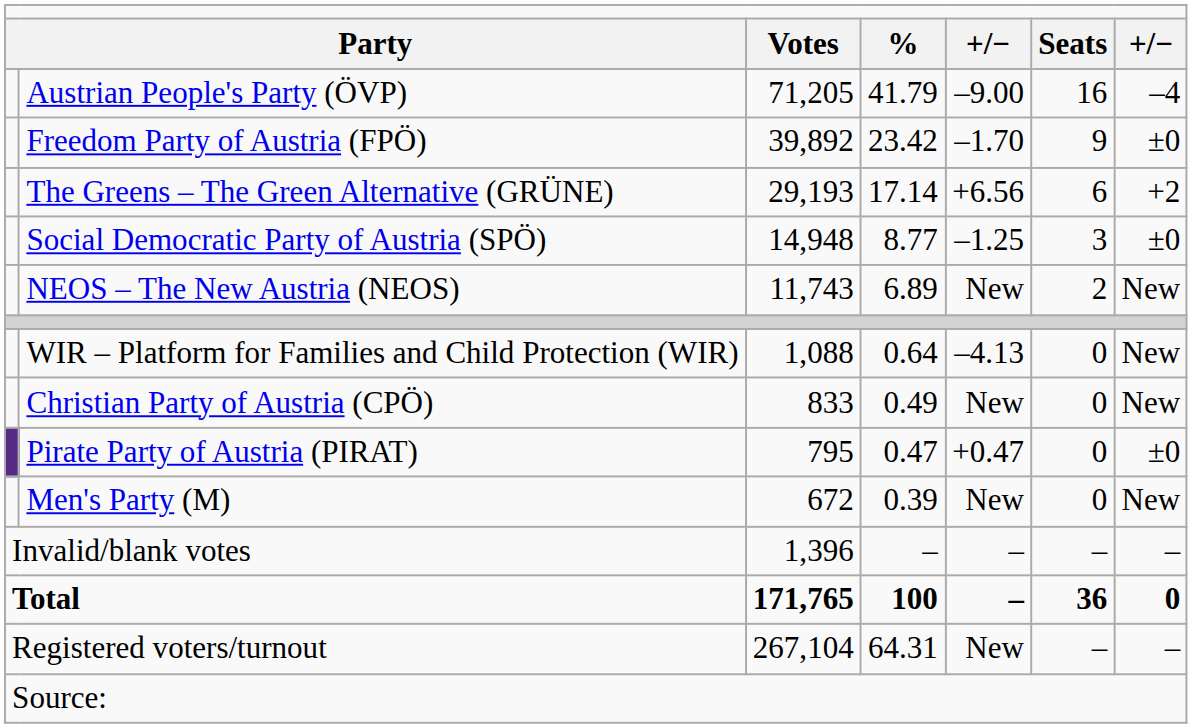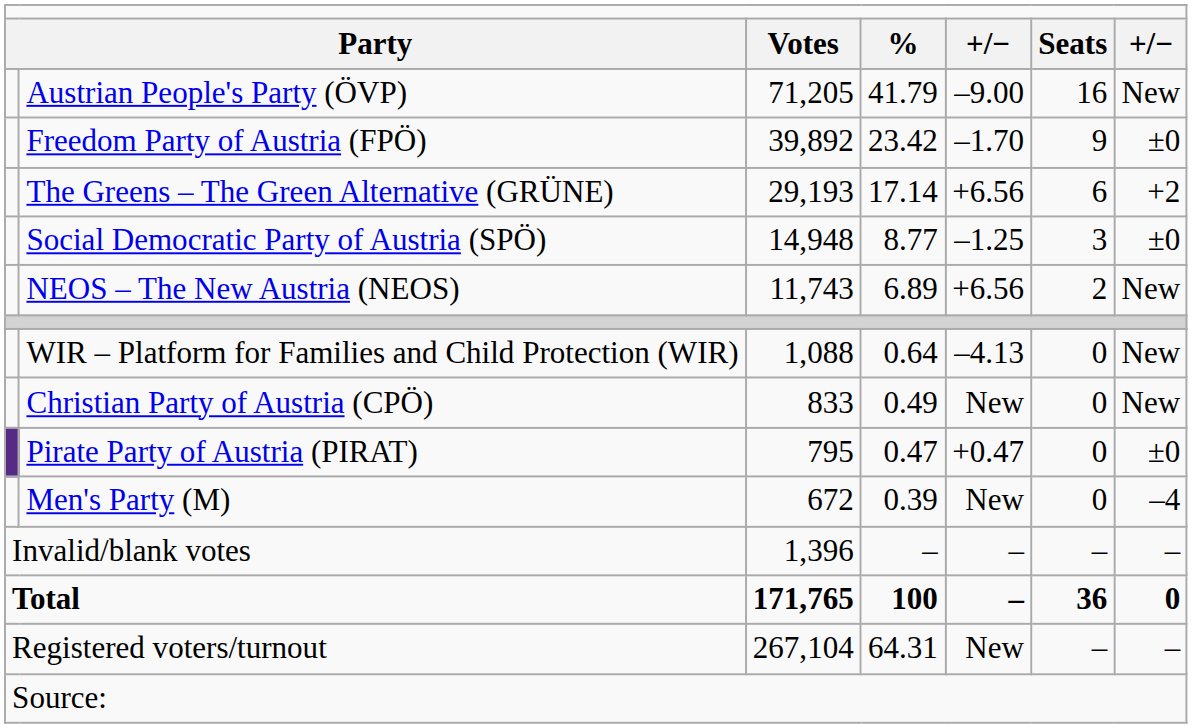Austrian People's Party (ÖVP) | column 7: –4 -> New
NEOS – The New Austria (NEOS) | column 5: New -> +6.56
Men's Party (M) | column 7: New -> –4
